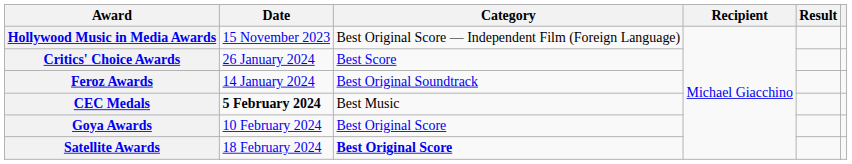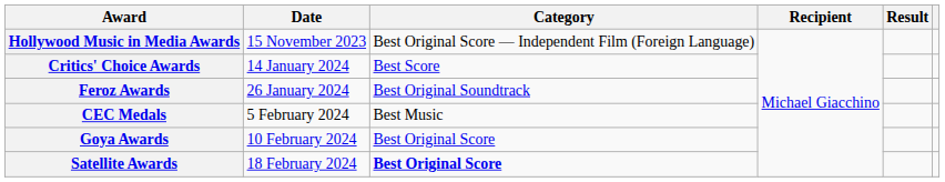Critics' Choice Awards | Date: 26 January 2024 -> 14 January 2024
Feroz Awards | Date: 14 January 2024 -> 26 January 2024
CEC Medals | Date: bold -> normal
